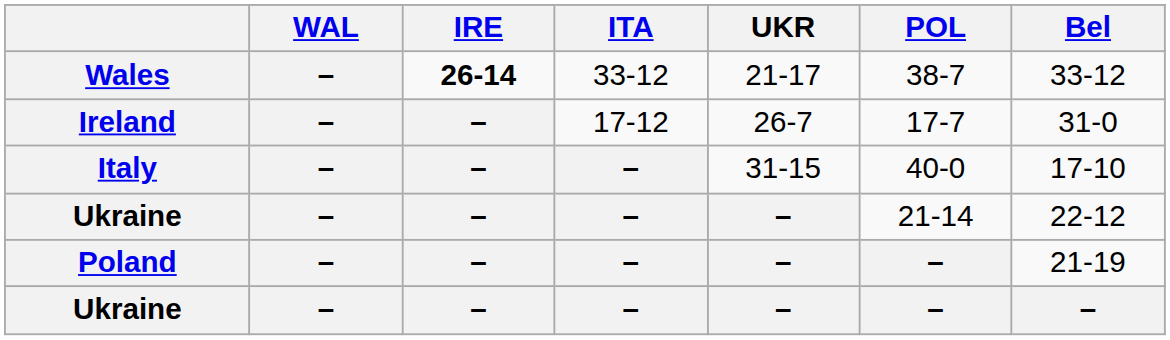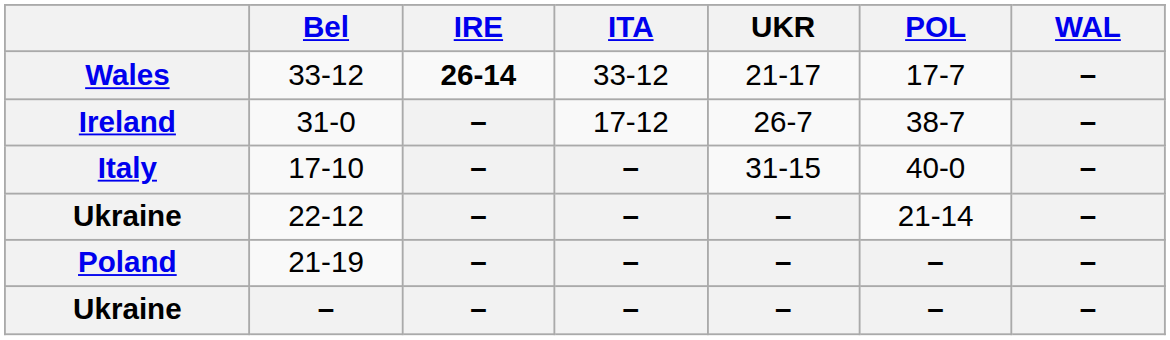columns swapped: WAL <-> Bel
Wales | POL: 38-7 -> 17-7
Ireland | POL: 17-7 -> 38-7
